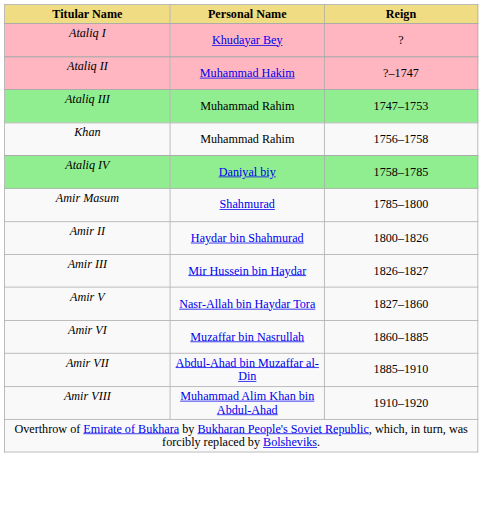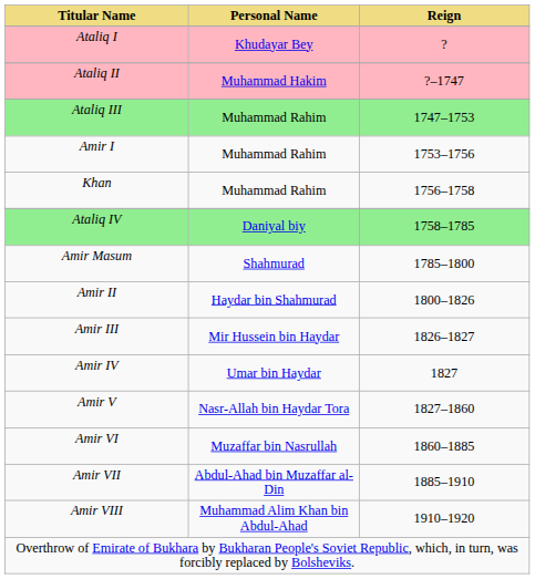+ row: Amir I | Muhammad Rahim | 1753–1756
+ row: Amir IV | Umar bin Haydar | 1827
